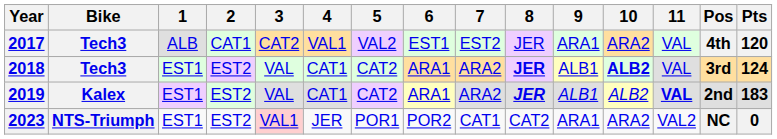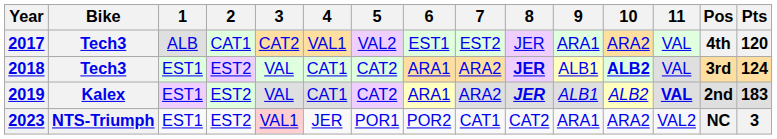2023 | Pts: 0 -> 3
